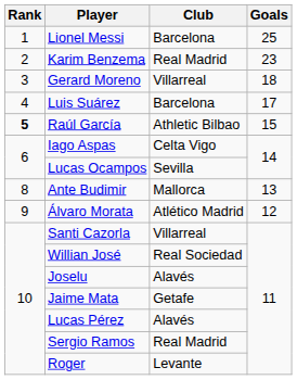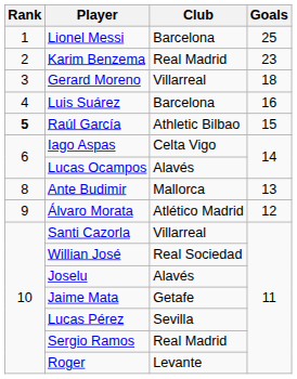Luis Suárez | Goals: 17 -> 16
Lucas Ocampos | Club: Sevilla -> Alavés
Lucas Pérez | Club: Alavés -> Sevilla
